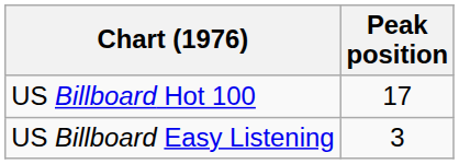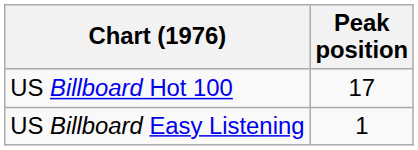US Billboard Easy Listening | Peak position: 3 -> 1
